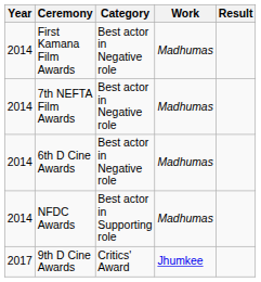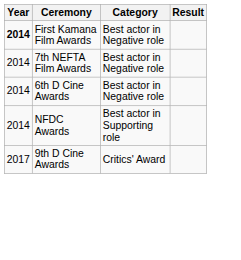- column: Work | Madhumas | Madhumas | Madhumas | Madhumas | Jhumkee
First Kamana Film Awards | Year: normal -> bold
